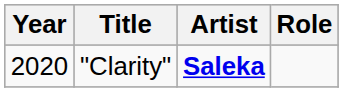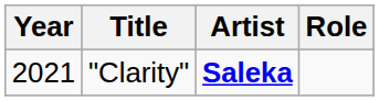"Clarity" | Year: 2020 -> 2021
